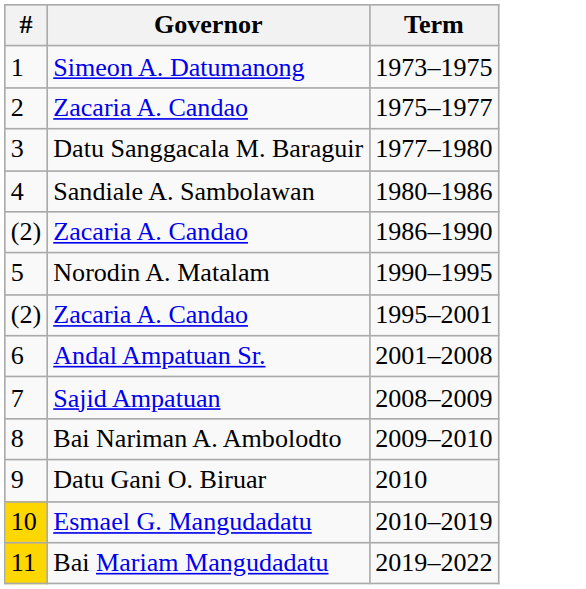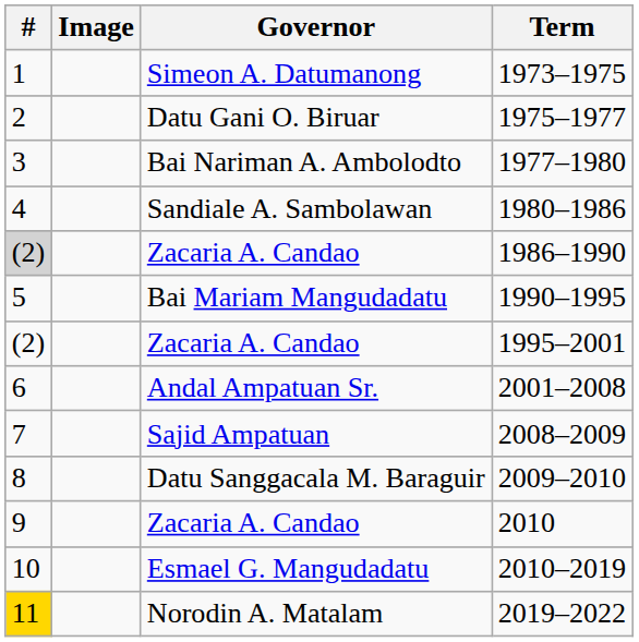+ column: Image
1975–1977 | Governor: Zacaria A. Candao -> Datu Gani O. Biruar
1977–1980 | Governor: Datu Sanggacala M. Baraguir -> Bai Nariman A. Ambolodto
1986–1990 | #: no background -> lightgrey background
1990–1995 | Governor: Norodin A. Matalam -> Bai Mariam Mangudadatu
2009–2010 | Governor: Bai Nariman A. Ambolodto -> Datu Sanggacala M. Baraguir
2010 | Governor: Datu Gani O. Biruar -> Zacaria A. Candao
2010–2019 | #: gold background -> no background
2019–2022 | Governor: Bai Mariam Mangudadatu -> Norodin A. Matalam
